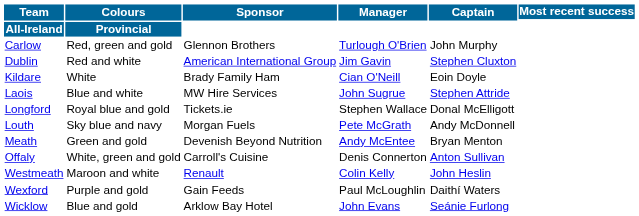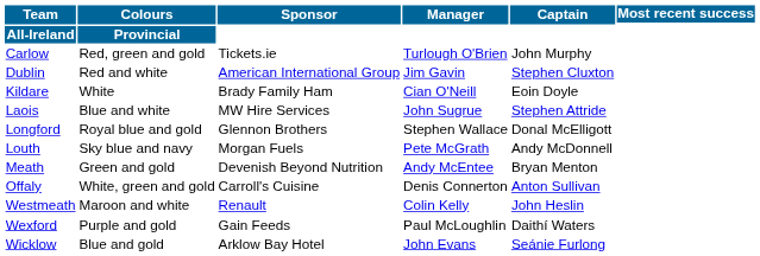Carlow | Sponsor: Glennon Brothers -> Tickets.ie
Longford | Sponsor: Tickets.ie -> Glennon Brothers
